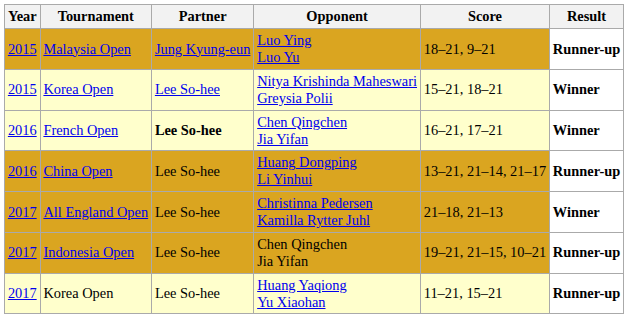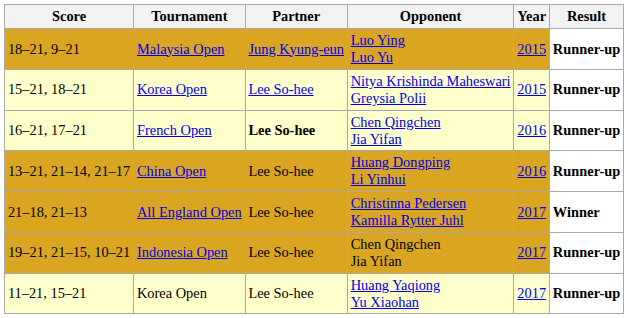columns swapped: Year <-> Score
Korea Open / Nitya Krishinda Maheswari Greysia Polii | Result: Winner -> Runner-up
French Open | Result: Winner -> Runner-up
